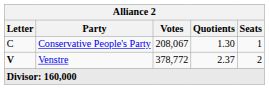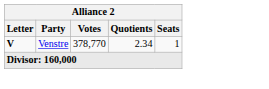- row: C | Conservative People's Party | 208,067 | 1.30 | 1
Venstre | Votes: 378,772 -> 378,770
Venstre | Quotients: 2.37 -> 2.34
Venstre | Seats: 2 -> 1
